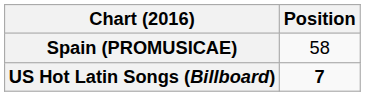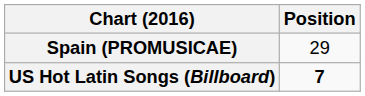Spain (PROMUSICAE) | Position: 58 -> 29
